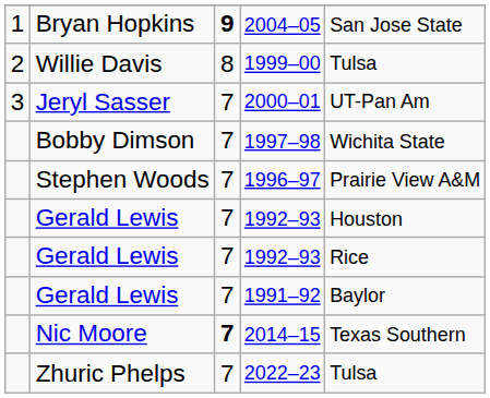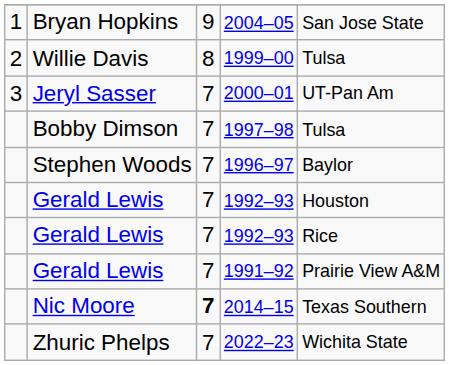2004–05 | column 3: bold -> normal
1997–98 | column 5: Wichita State -> Tulsa
1996–97 | column 5: Prairie View A&M -> Baylor
1991–92 | column 5: Baylor -> Prairie View A&M
2022–23 | column 5: Tulsa -> Wichita State
